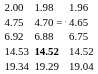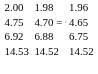14.53 | column 5: bold -> normal
- row: 19.34 | 19.29 | 19.04
